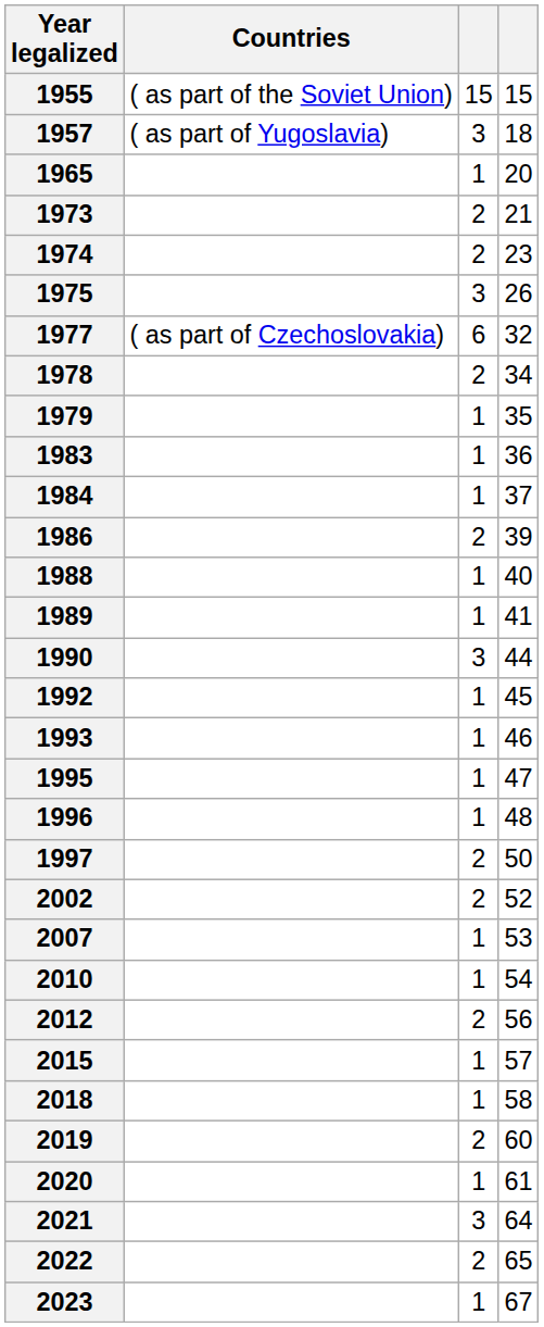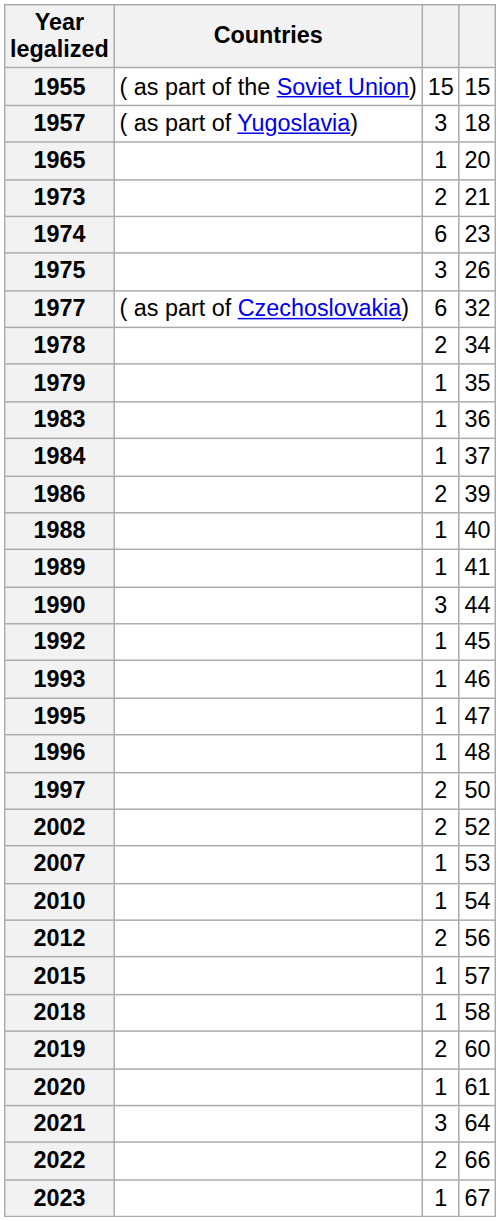1974 | column 3: 2 -> 6
2022 | column 4: 65 -> 66
